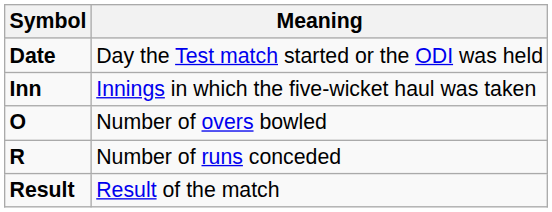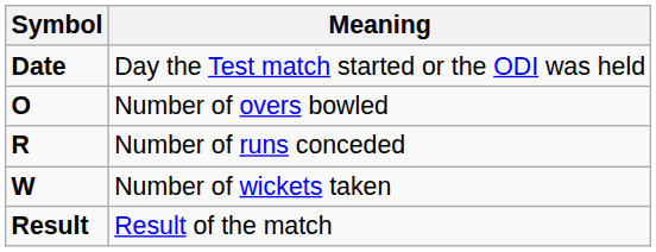- row: Inn | Innings in which the five-wicket haul was taken
+ row: W | Number of wickets taken
